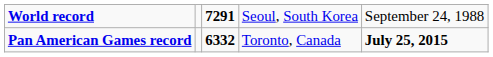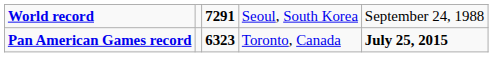Pan American Games record | column 3: 6332 -> 6323
